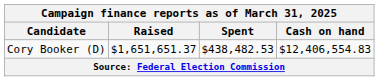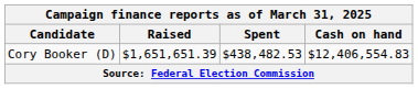Cory Booker (D) | Raised: $1,651,651.37 -> $1,651,651.39
